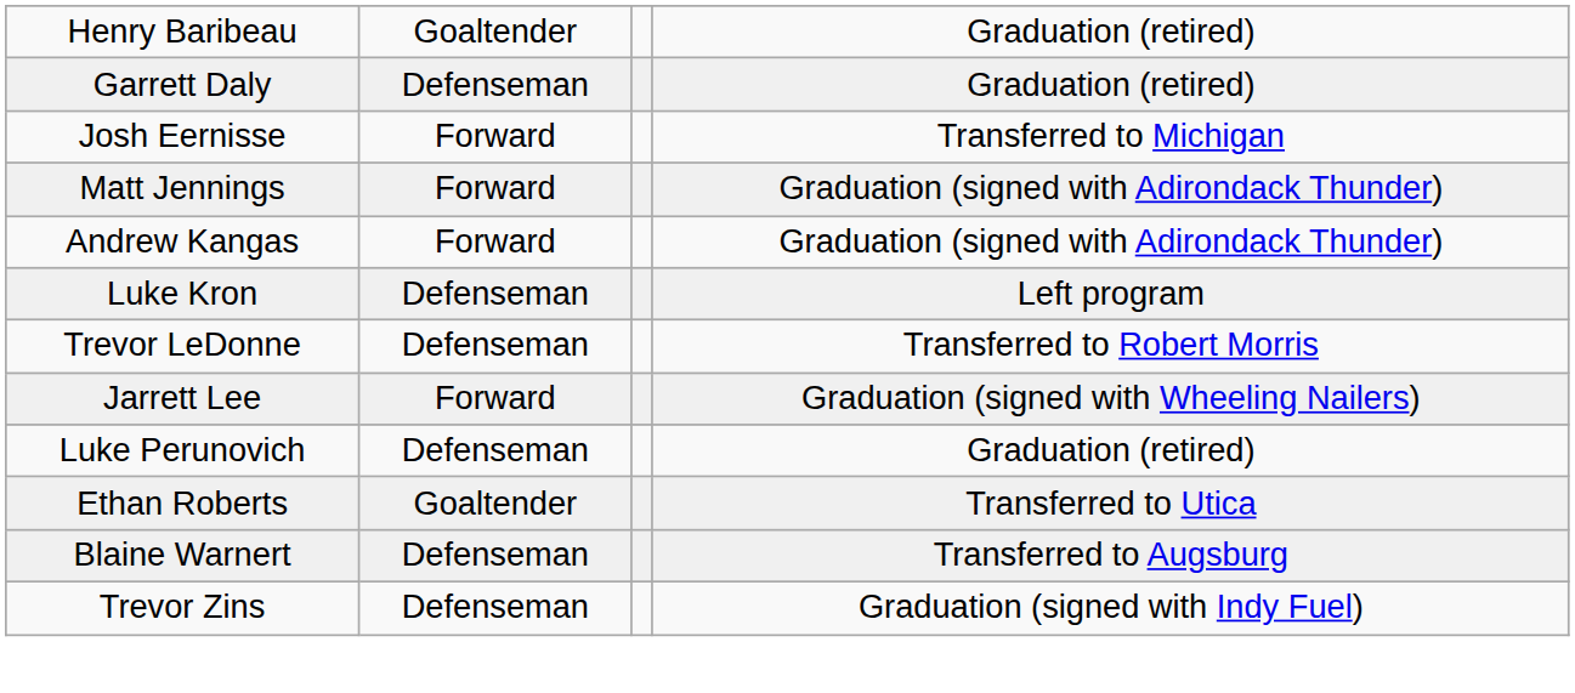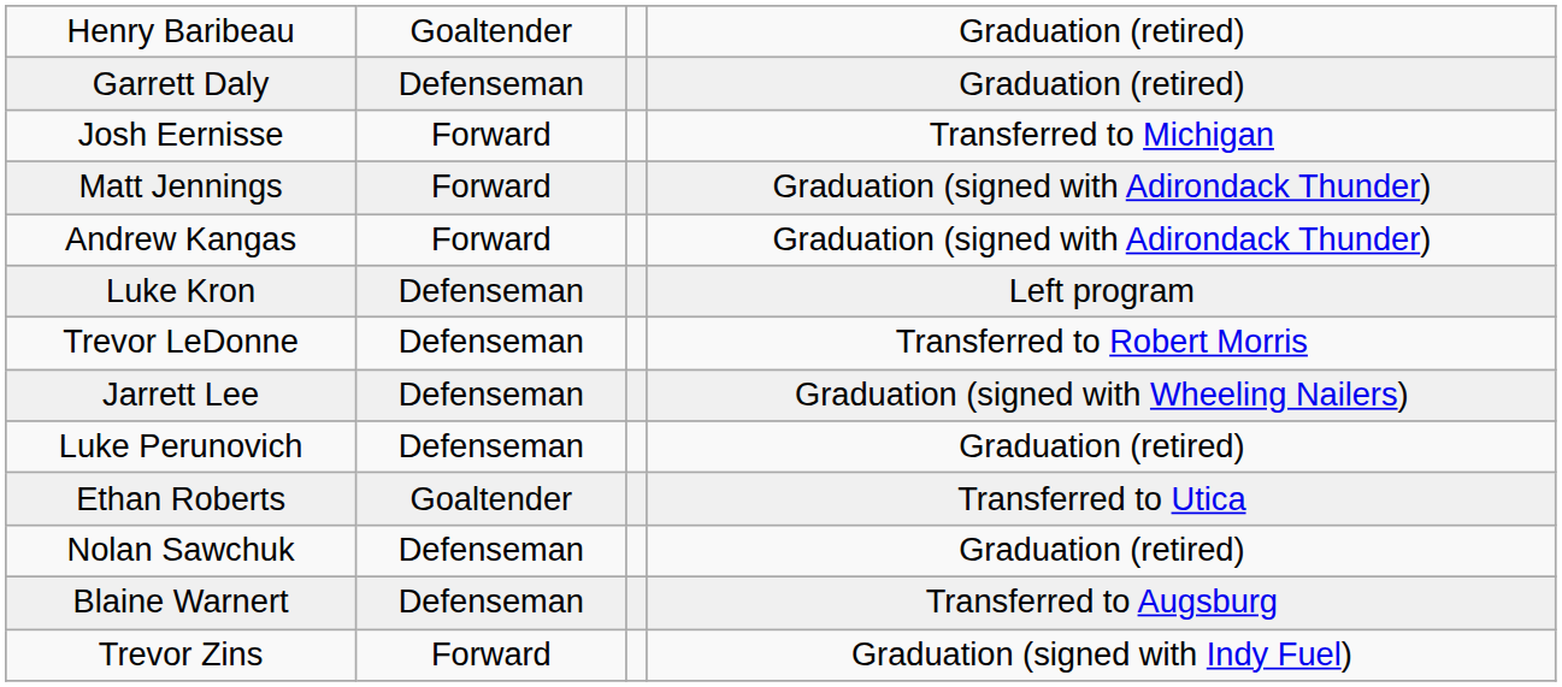Jarrett Lee | column 2: Forward -> Defenseman
+ row: Nolan Sawchuk | Defenseman | Graduation (retired)
Trevor Zins | column 2: Defenseman -> Forward
